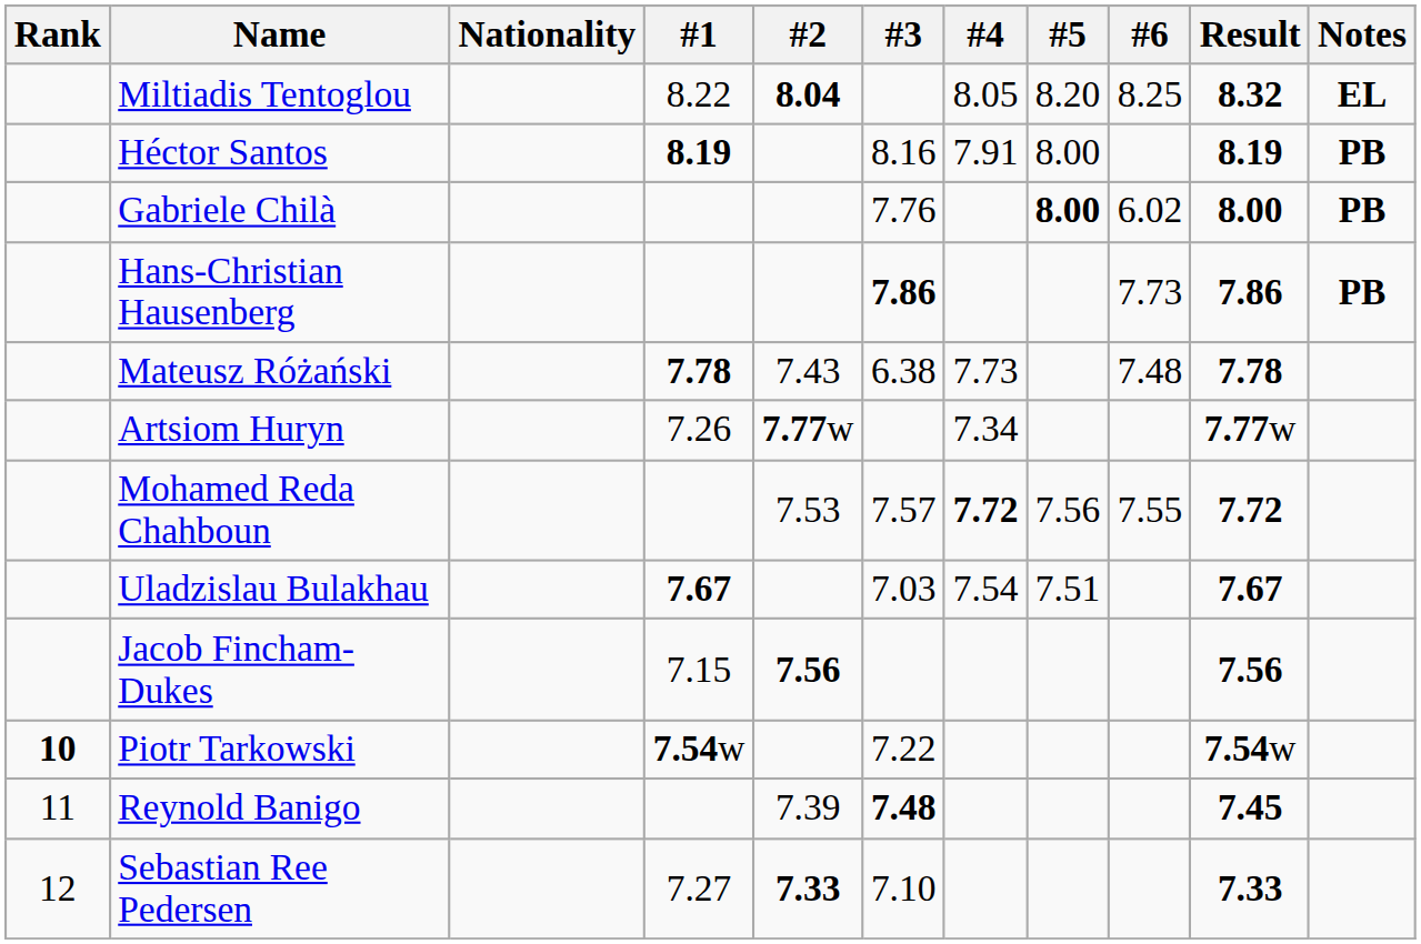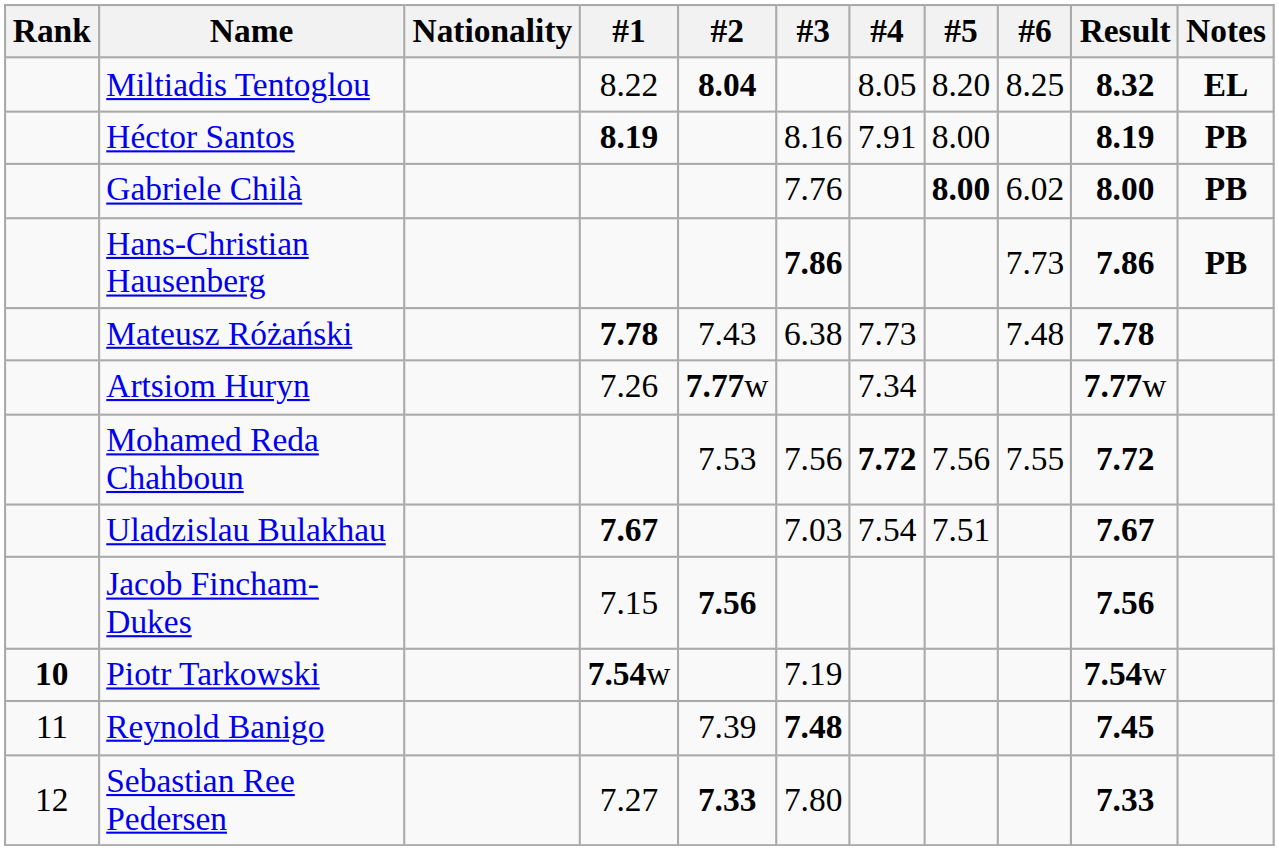Mohamed Reda Chahboun | #3: 7.57 -> 7.56
Piotr Tarkowski | #3: 7.22 -> 7.19
Sebastian Ree Pedersen | #3: 7.10 -> 7.80
